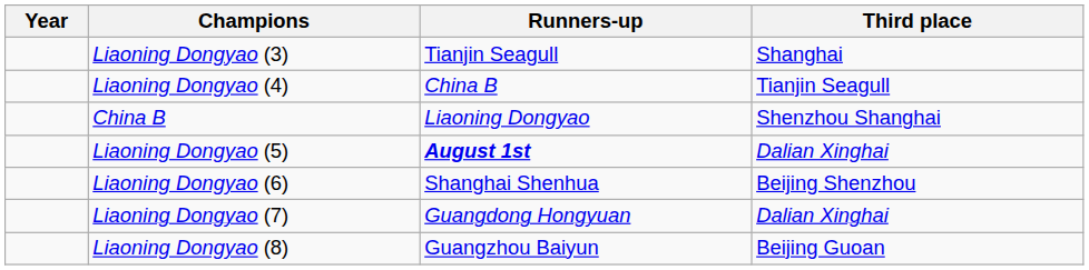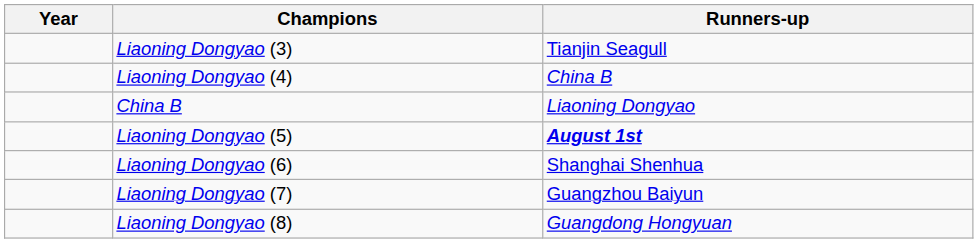- column: Third place | Shanghai | Tianjin Seagull | Shenzhou Shanghai | Dalian Xinghai | Beijing Shenzhou | Dalian Xinghai | Beijing Guoan
Liaoning Dongyao (7) | Runners-up: Guangdong Hongyuan -> Guangzhou Baiyun
Liaoning Dongyao (8) | Runners-up: Guangzhou Baiyun -> Guangdong Hongyuan
